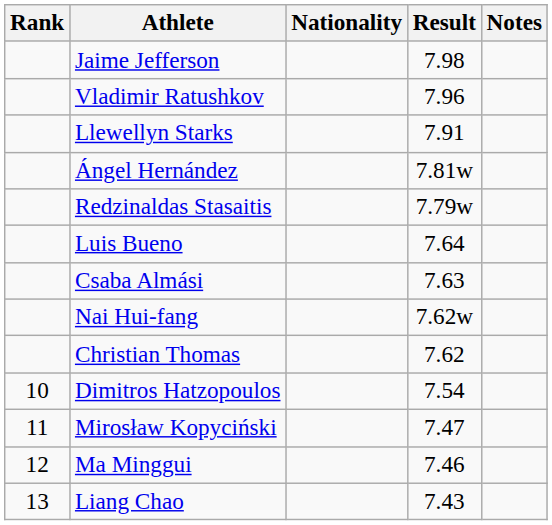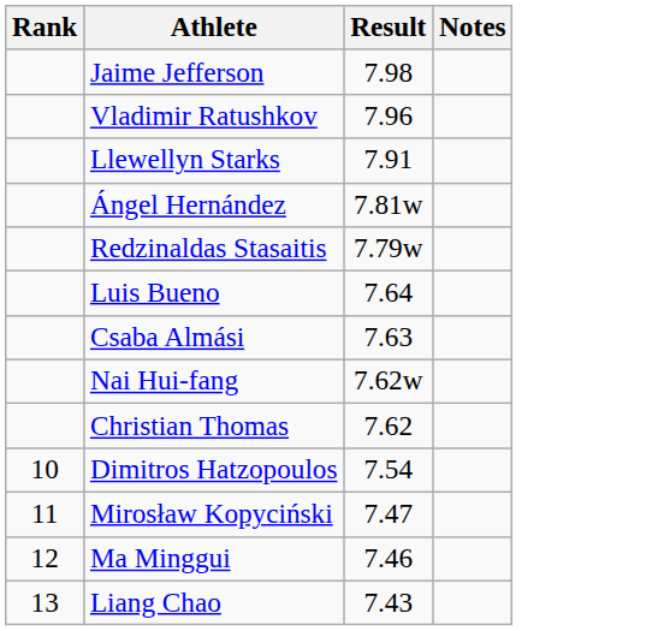- column: Nationality
